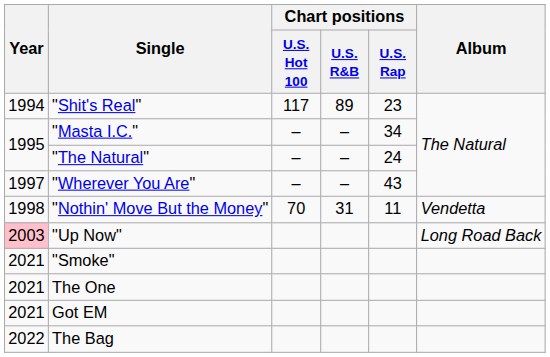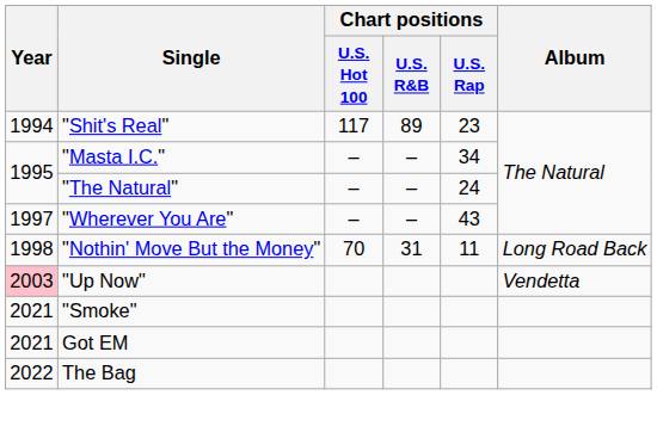"Nothin' Move But the Money" | Album: Vendetta -> Long Road Back
"Up Now" | Album: Long Road Back -> Vendetta
- row: 2021 | The One
